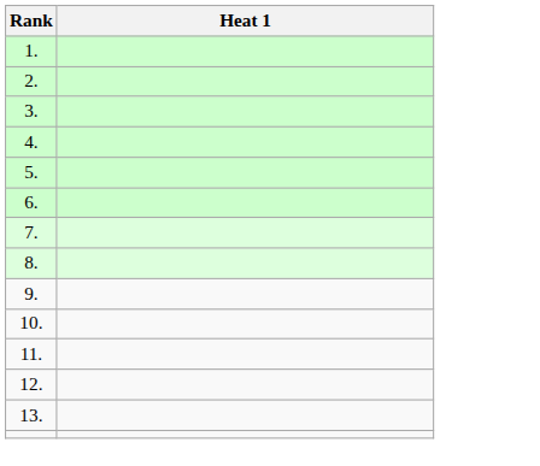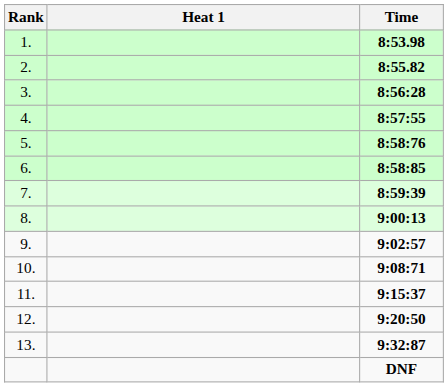+ column: Time | 8:53.98 | 8:55.82 | 8:56:28 | 8:57:55 | 8:58:76 | 8:58:85 | 8:59:39 | 9:00:13 | 9:02:57 | 9:08:71 | 9:15:37 | 9:20:50 | 9:32:87 | DNF
